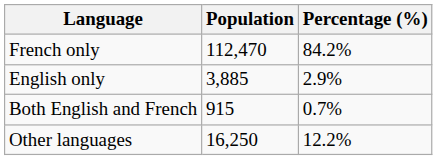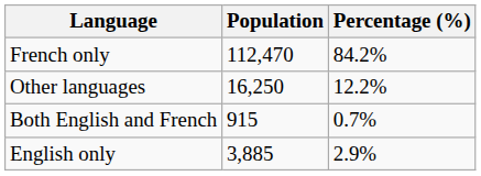rows swapped: English only <-> Other languages
